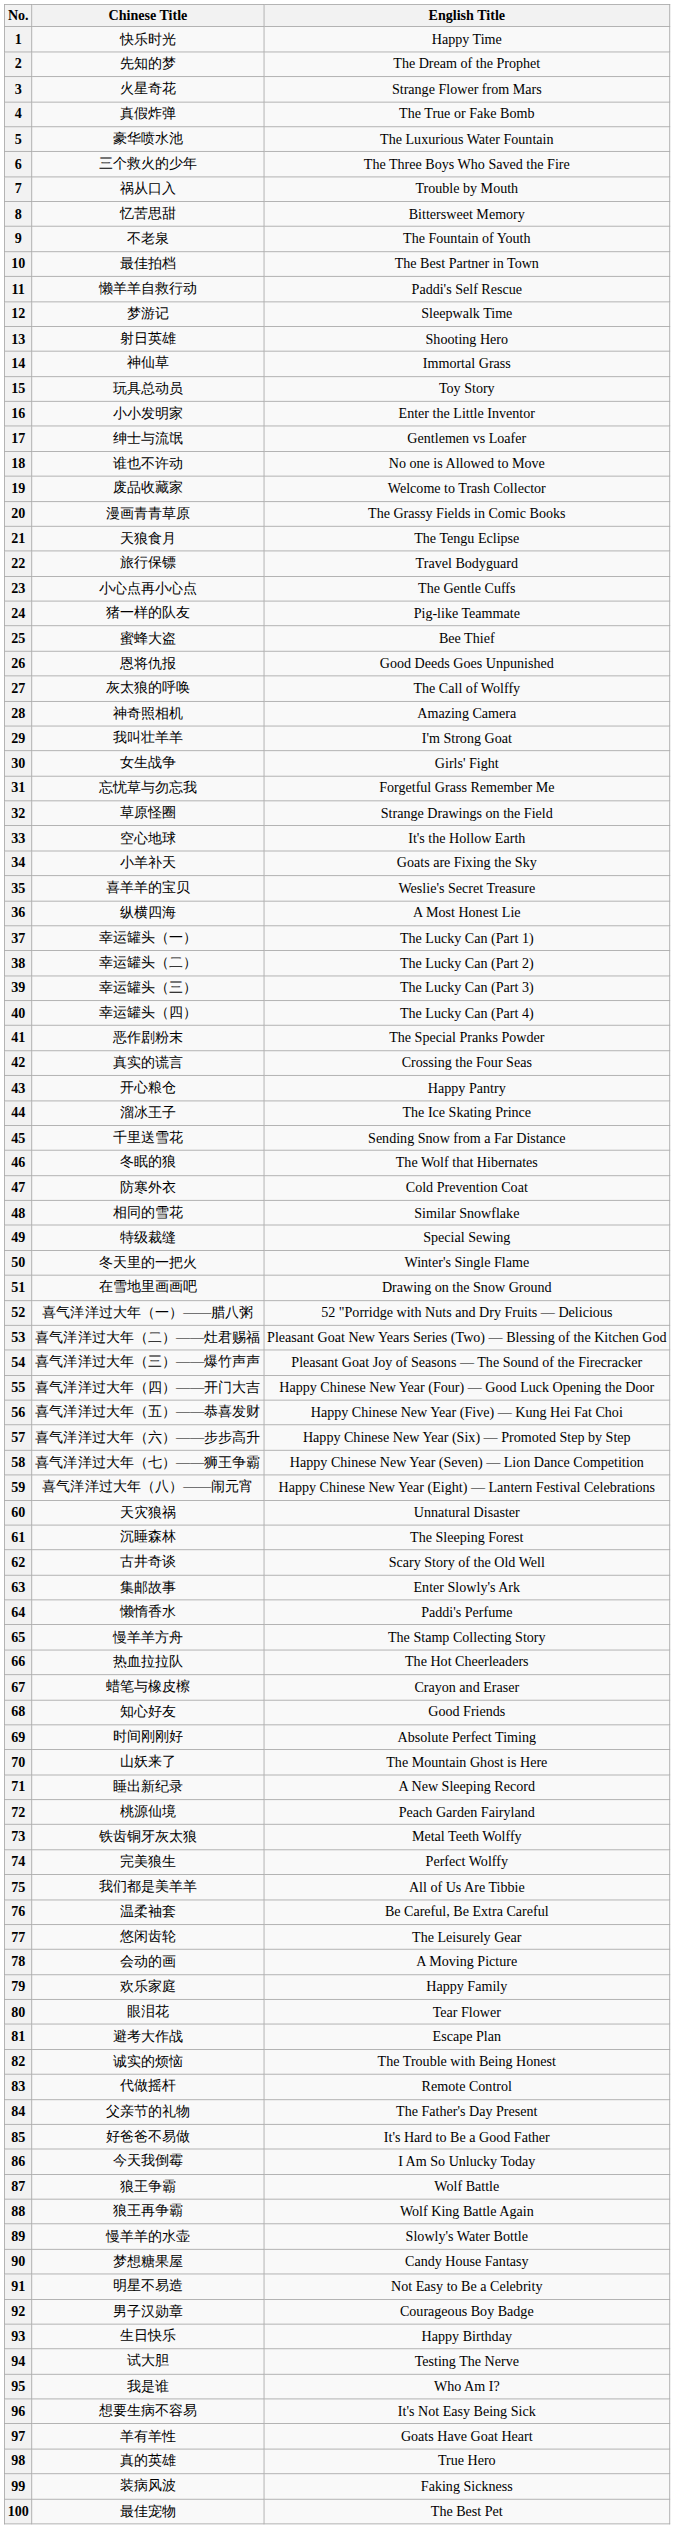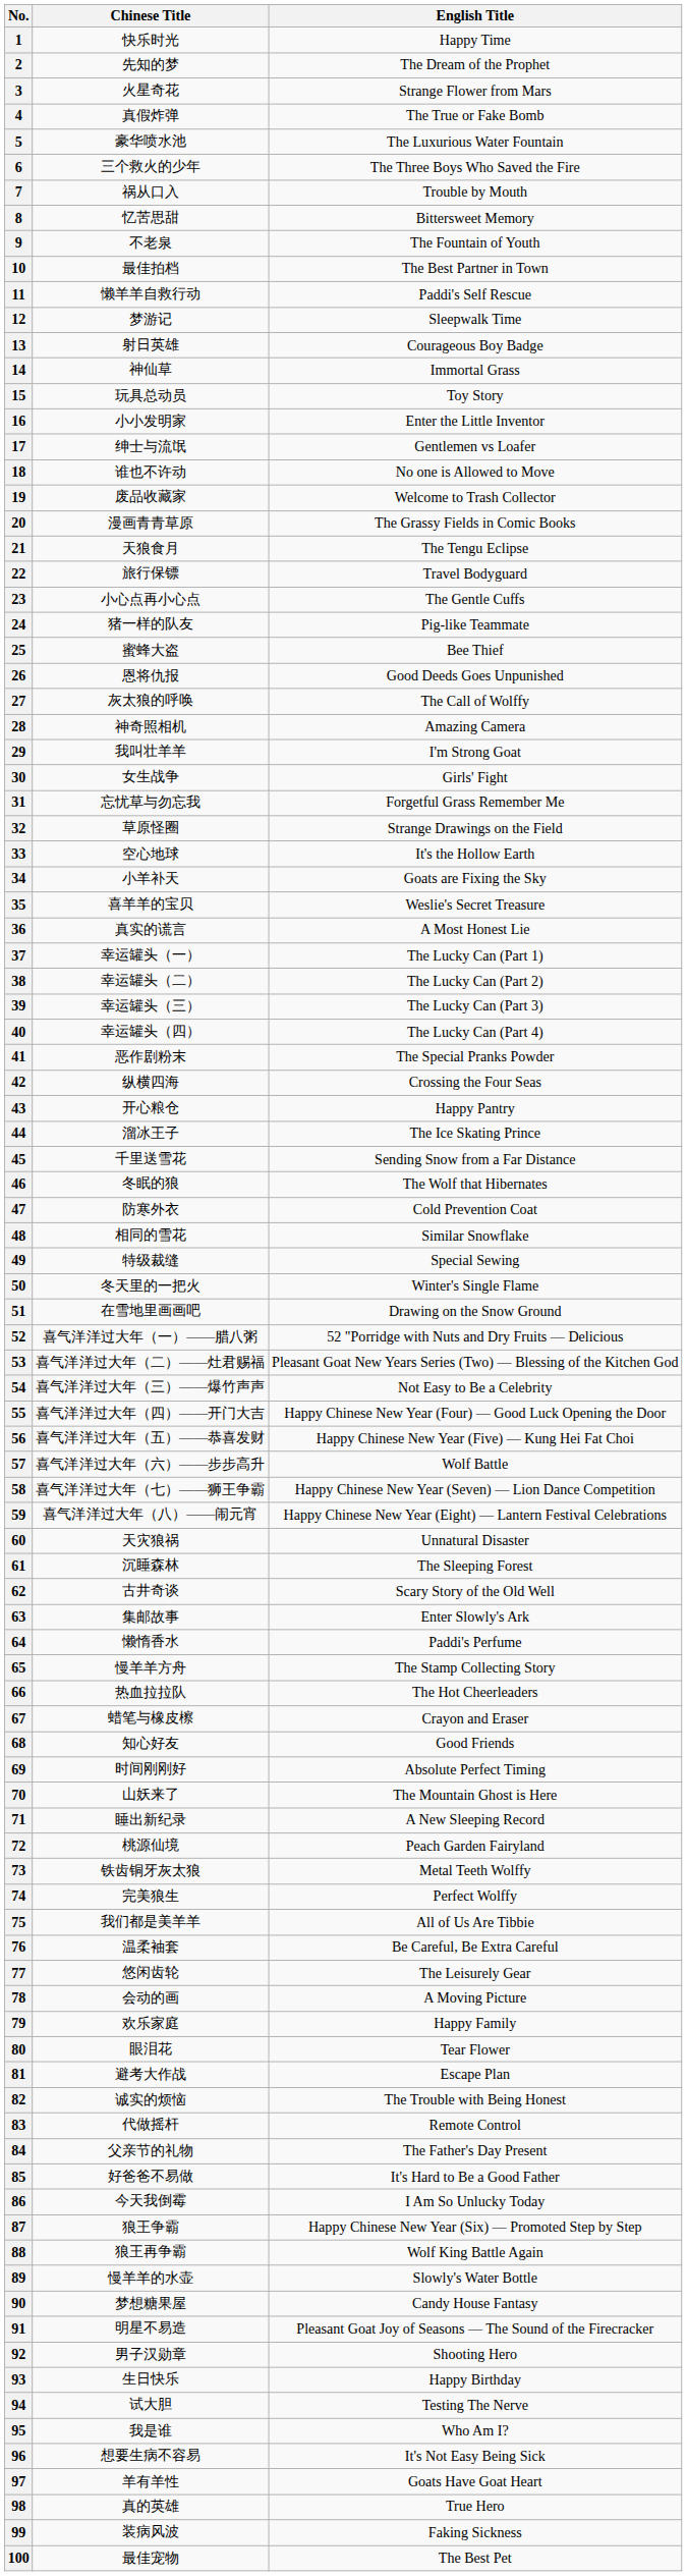13 | English Title: Shooting Hero -> Courageous Boy Badge
36 | Chinese Title: 纵横四海 -> 真实的谎言
42 | Chinese Title: 真实的谎言 -> 纵横四海
54 | English Title: Pleasant Goat Joy of Seasons — The Sound of the Firecracker -> Not Easy to Be a Celebrity
57 | English Title: Happy Chinese New Year (Six) — Promoted Step by Step -> Wolf Battle
87 | English Title: Wolf Battle -> Happy Chinese New Year (Six) — Promoted Step by Step
91 | English Title: Not Easy to Be a Celebrity -> Pleasant Goat Joy of Seasons — The Sound of the Firecracker
92 | English Title: Courageous Boy Badge -> Shooting Hero
